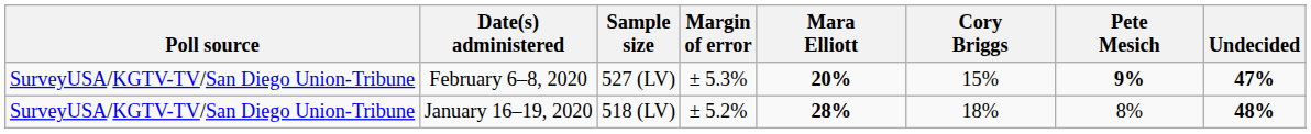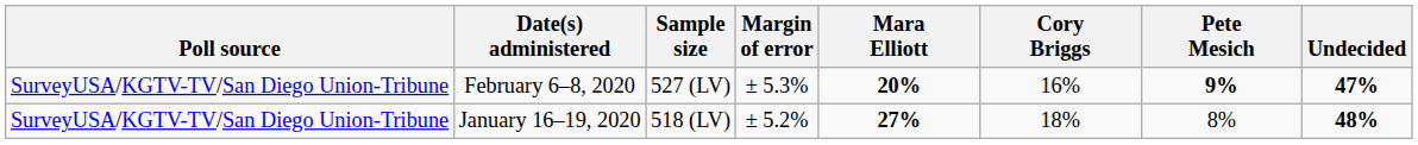February 6–8, 2020 | Cory Briggs: 15% -> 16%
January 16–19, 2020 | Mara Elliott: 28% -> 27%
